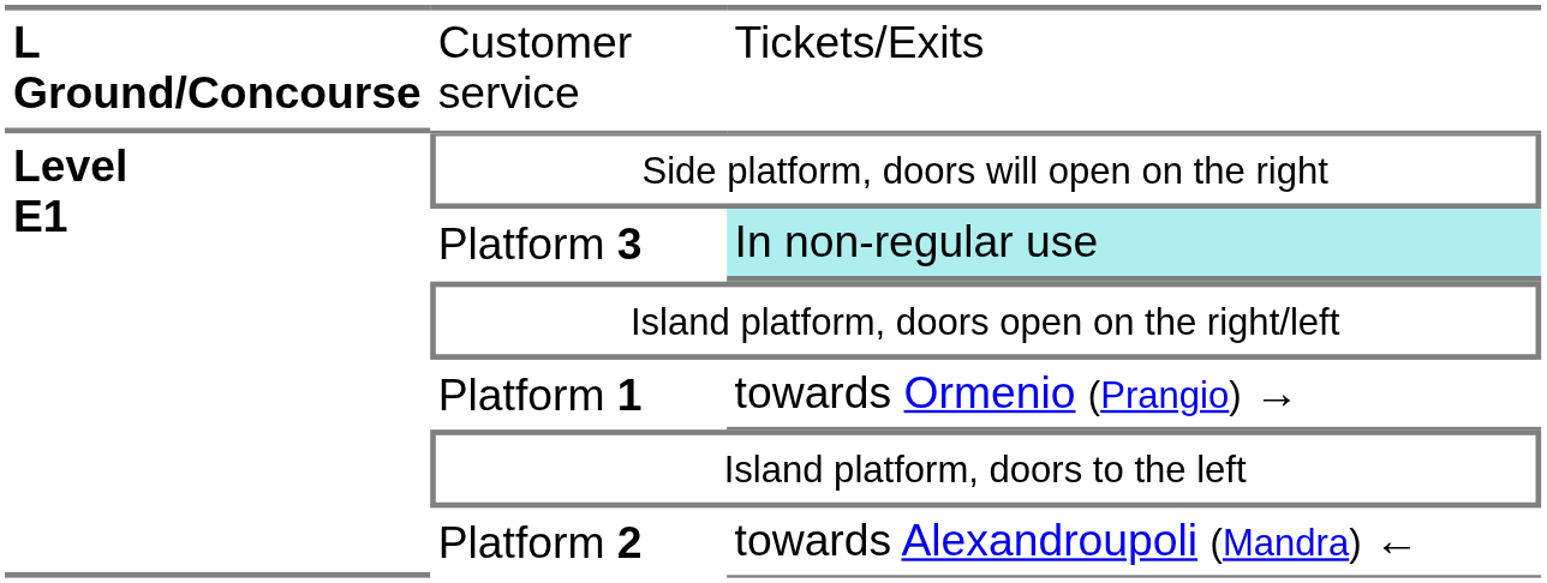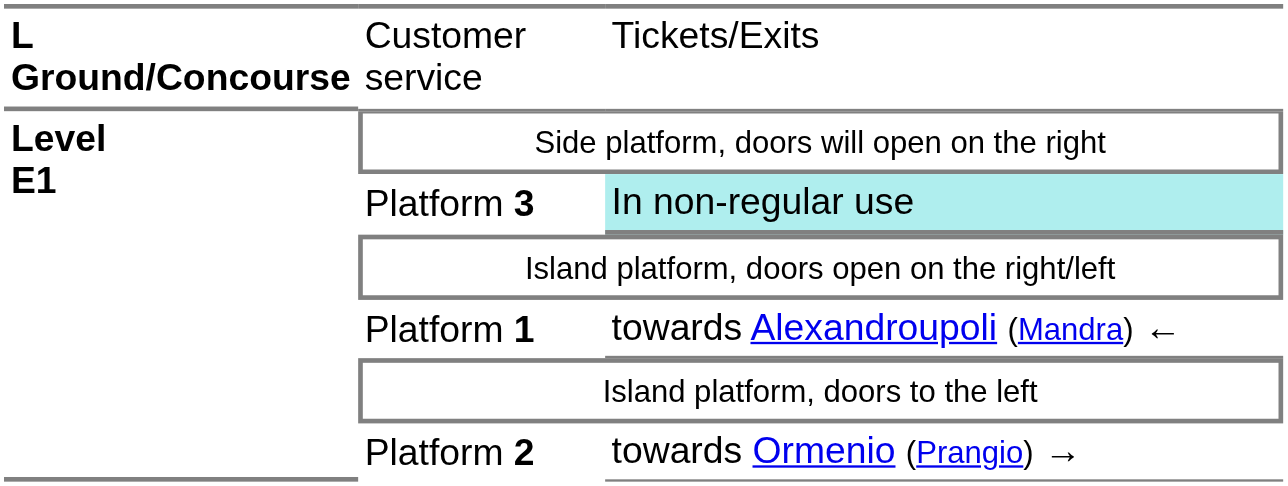Platform 1 | column 3: towards Ormenio (Prangio) → -> towards Alexandroupoli (Mandra) ←
Platform 2 | column 3: towards Alexandroupoli (Mandra) ← -> towards Ormenio (Prangio) →
